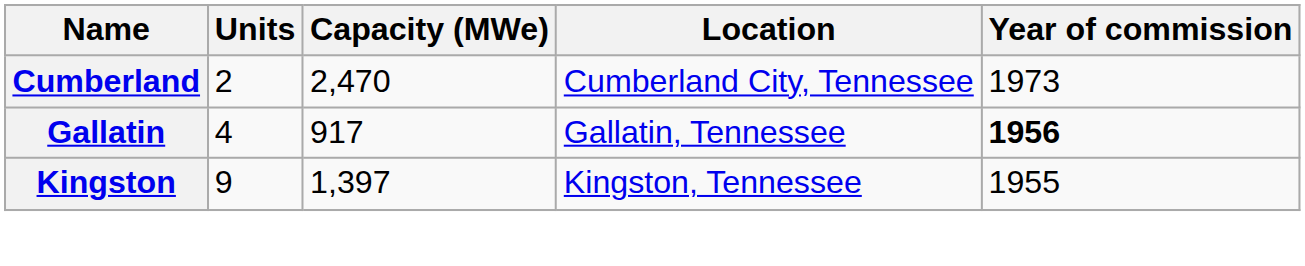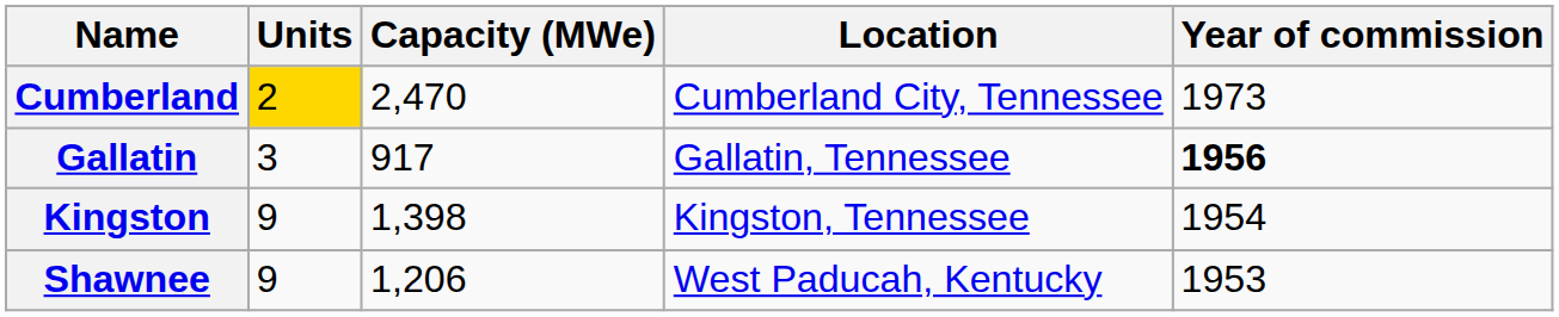Cumberland | Units: no background -> gold background
Gallatin | Units: 4 -> 3
Kingston | Capacity (MWe): 1,397 -> 1,398
Kingston | Year of commission: 1955 -> 1954
+ row: Shawnee | 9 | 1,206 | West Paducah, Kentucky | 1953
